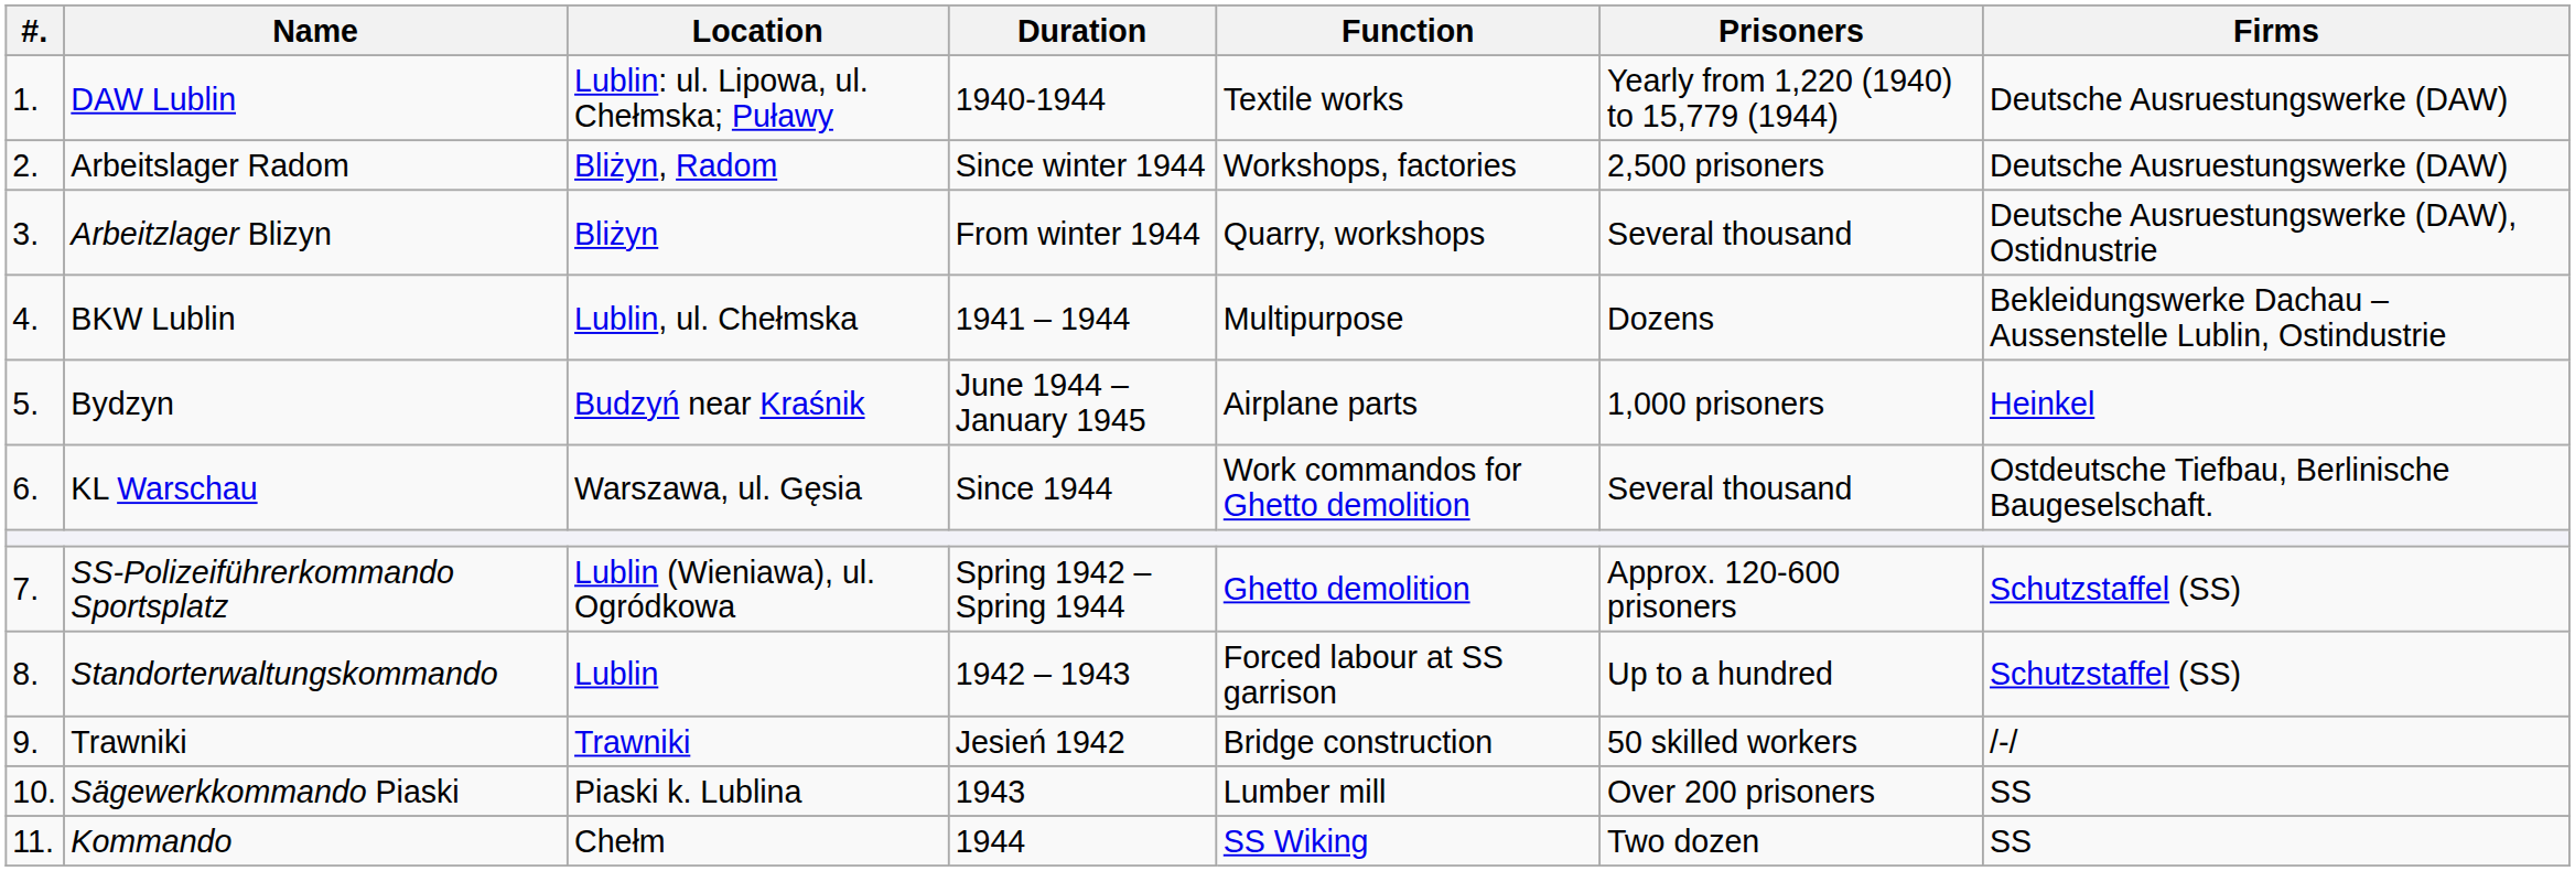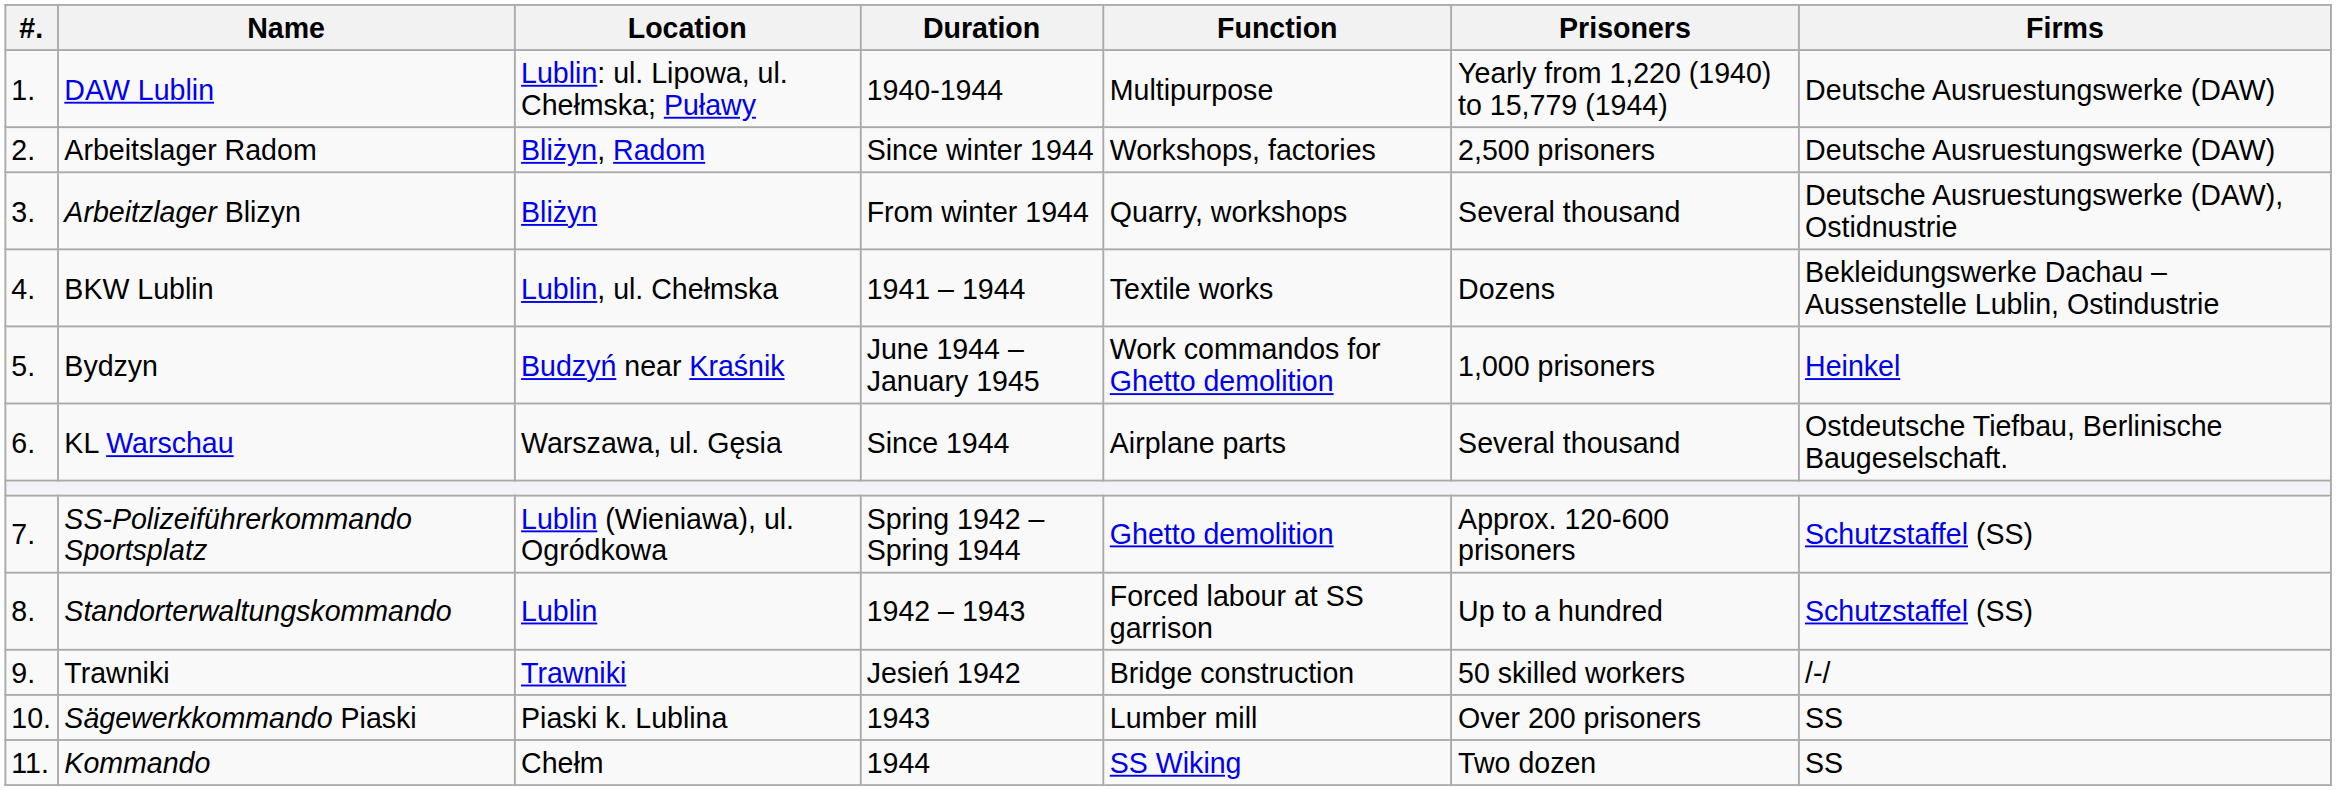DAW Lublin | Function: Textile works -> Multipurpose
BKW Lublin | Function: Multipurpose -> Textile works
Bydzyn | Function: Airplane parts -> Work commandos for Ghetto demolition
KL Warschau | Function: Work commandos for Ghetto demolition -> Airplane parts
